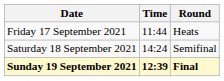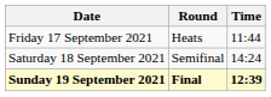columns swapped: Time <-> Round
